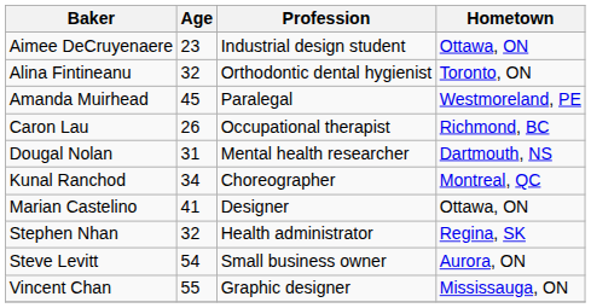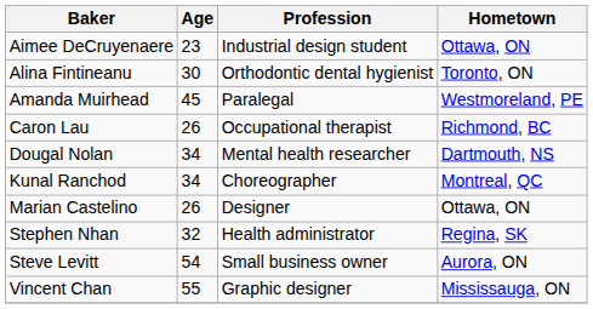Alina Fintineanu | Age: 32 -> 30
Dougal Nolan | Age: 31 -> 34
Marian Castelino | Age: 41 -> 26
